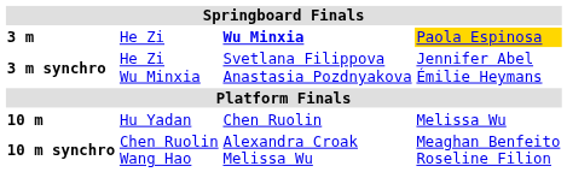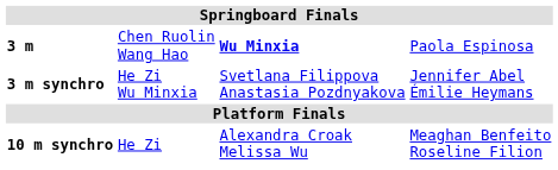3 m | column 2: He Zi -> Chen Ruolin Wang Hao
3 m | column 4: gold background -> no background
- row: 10 m | Hu Yadan | Chen Ruolin | Melissa Wu
10 m synchro | column 2: Chen Ruolin Wang Hao -> He Zi
